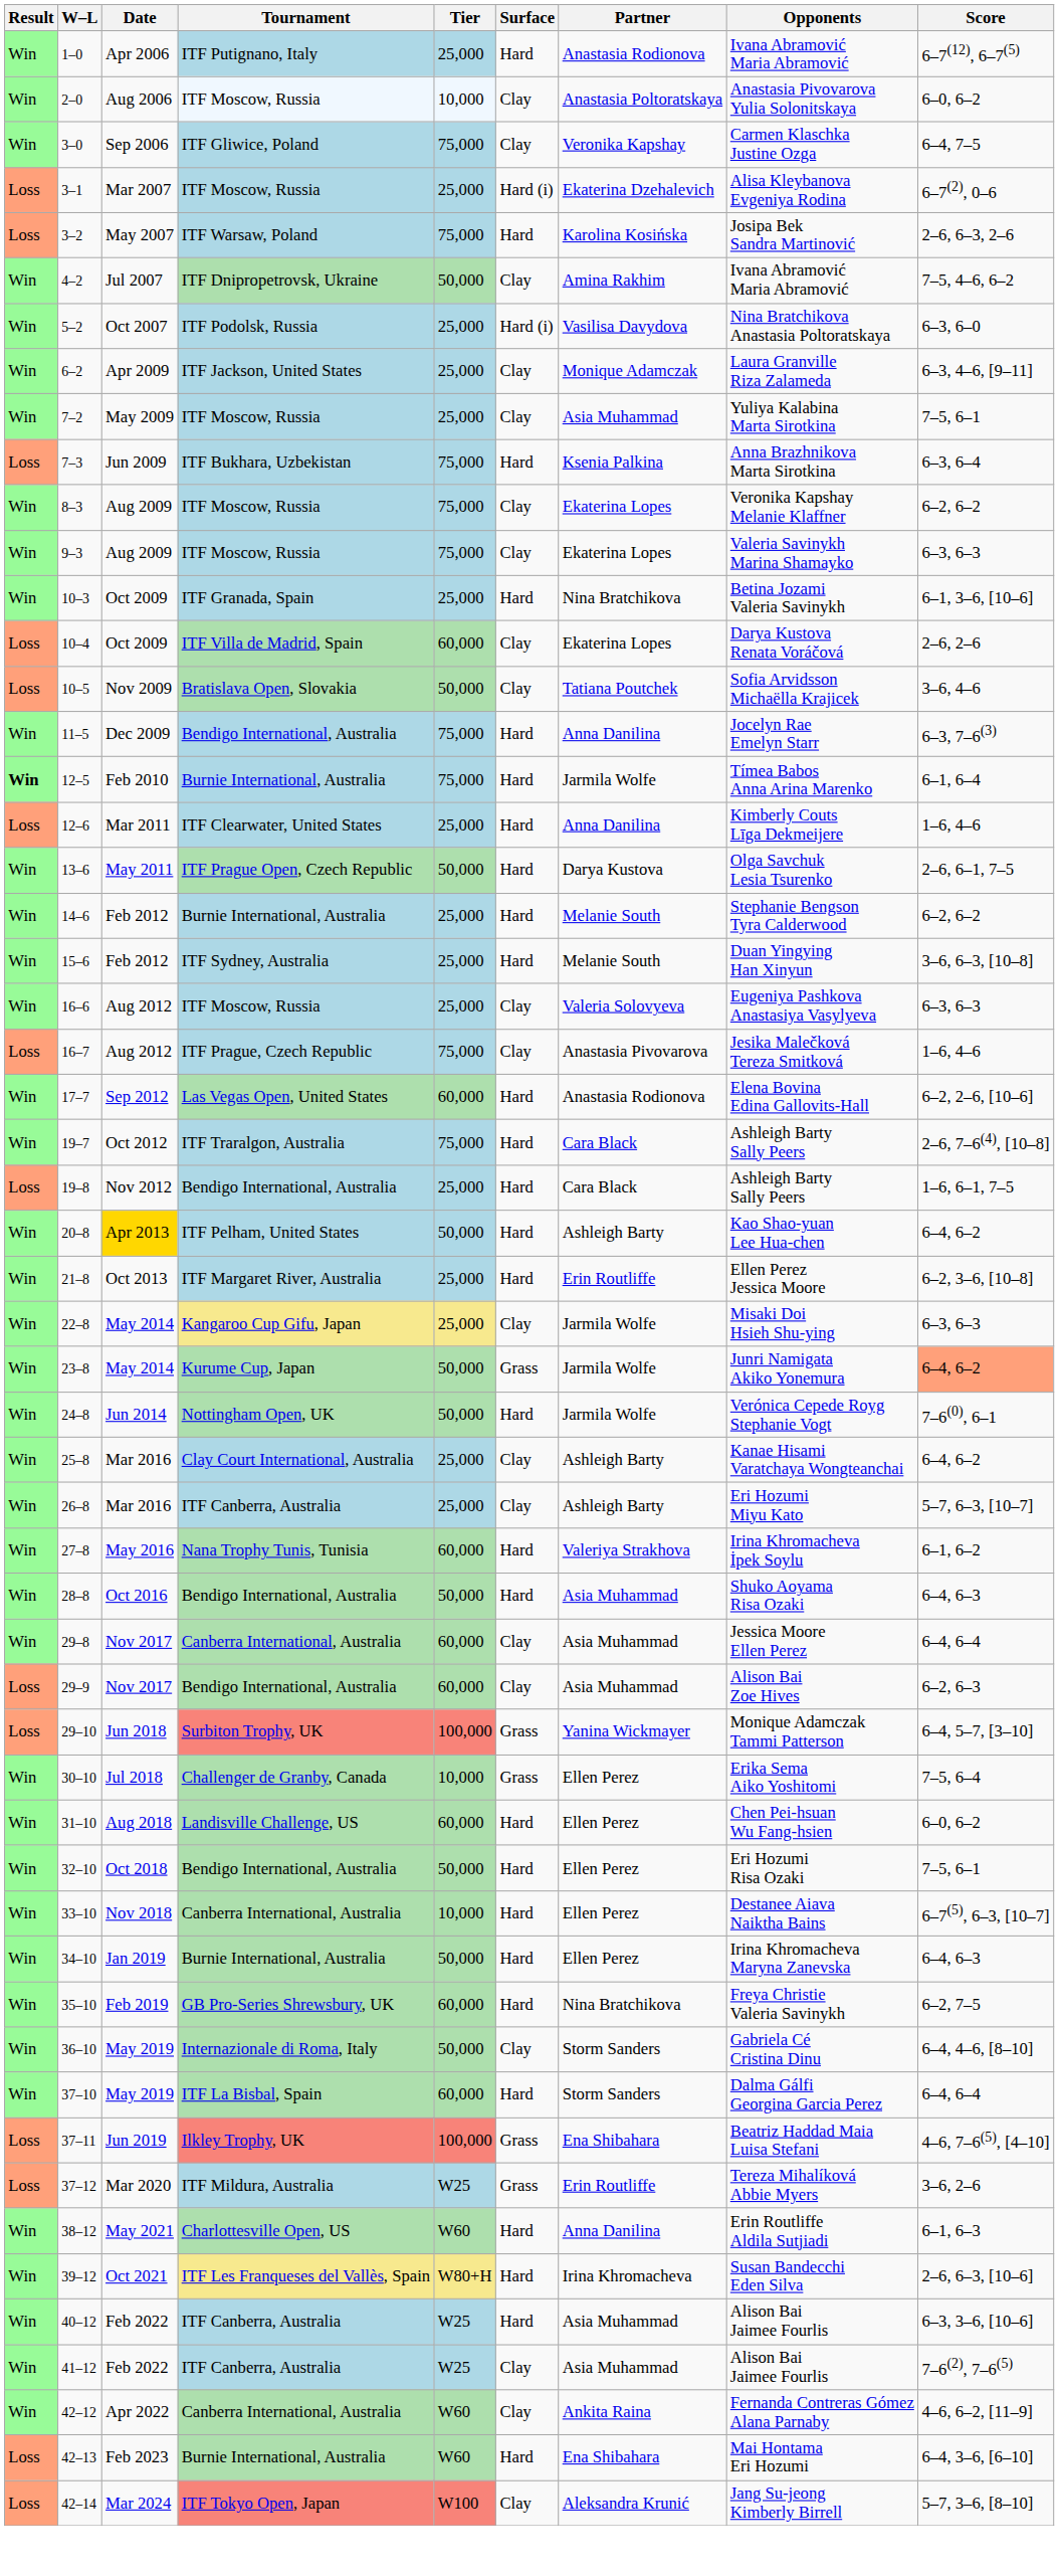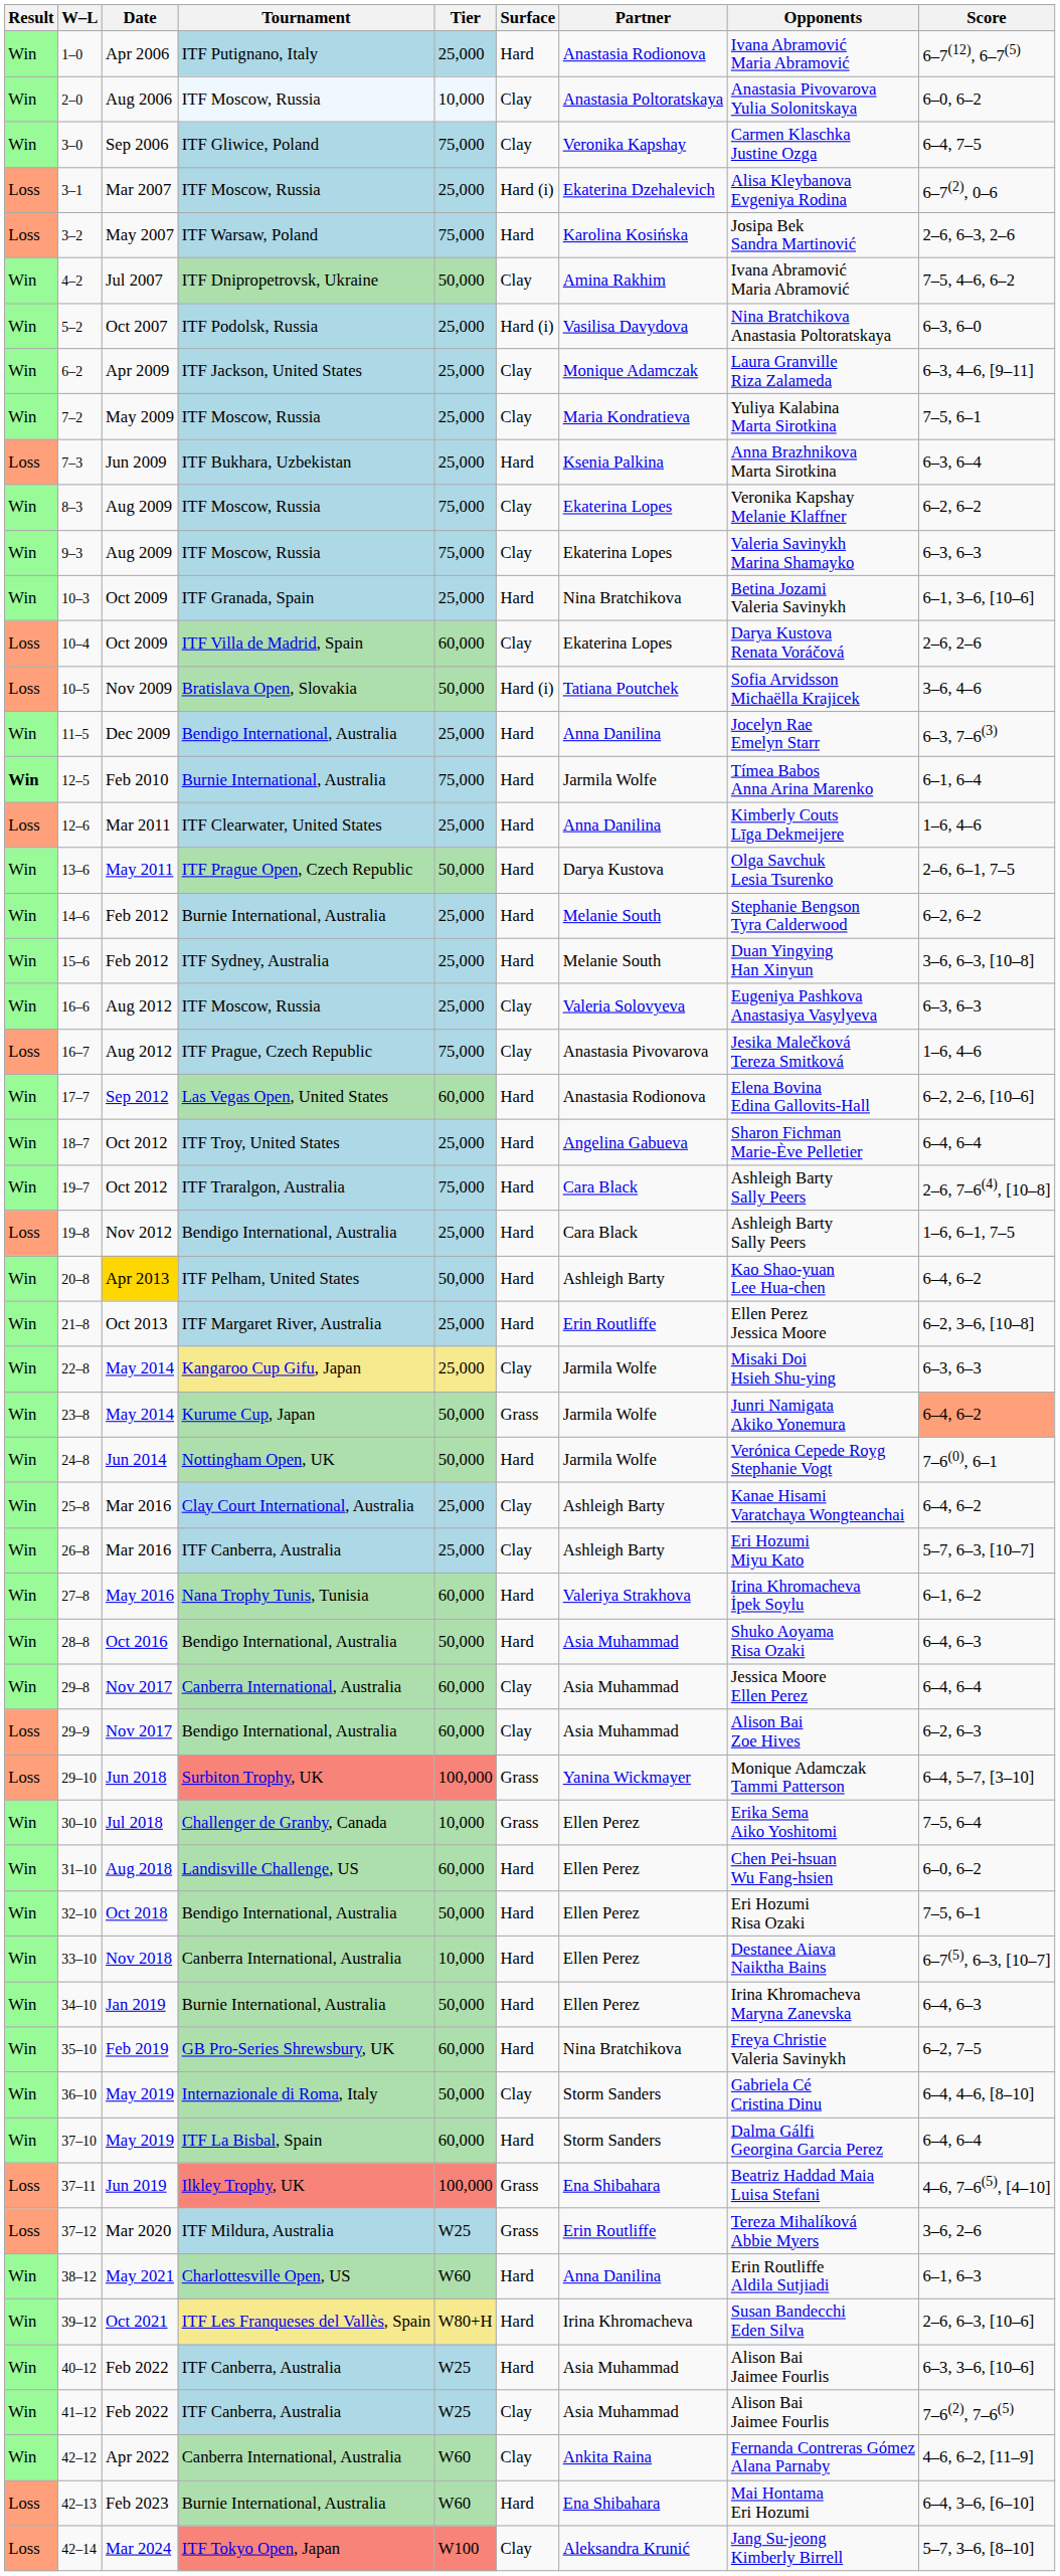7–2 | Partner: Asia Muhammad -> Maria Kondratieva
7–3 | Tier: 75,000 -> 25,000
10–5 | Surface: Clay -> Hard (i)
11–5 | Tier: 75,000 -> 25,000
+ row: Win | 18–7 | Oct 2012 | ITF Troy, United States | 25,000 | Hard | Angelina Gabueva | Sharon Fichman Marie-Ève Pelletier | 6–4, 6–4
